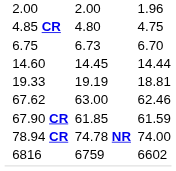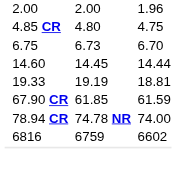- row: 67.62 | 63.00 | 62.46
